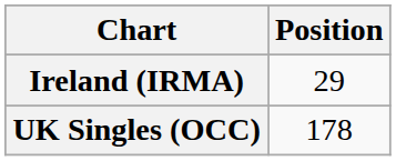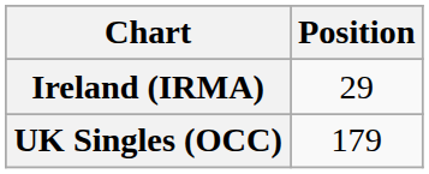UK Singles (OCC) | Position: 178 -> 179
